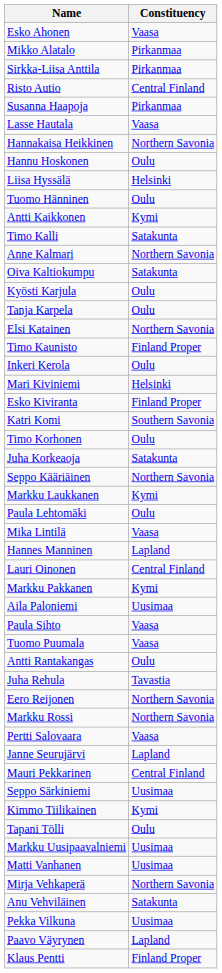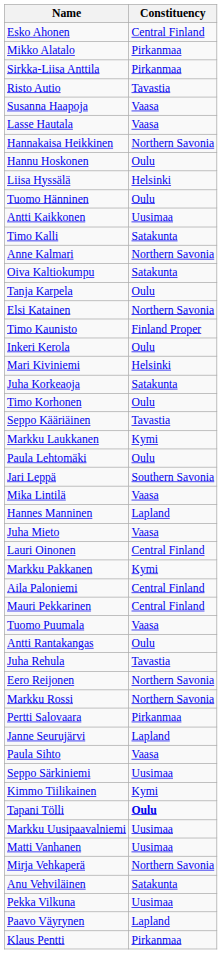Esko Ahonen | Constituency: Vaasa -> Central Finland
Risto Autio | Constituency: Central Finland -> Tavastia
Susanna Haapoja | Constituency: Pirkanmaa -> Vaasa
Antti Kaikkonen | Constituency: Kymi -> Uusimaa
- row: Kyösti Karjula | Oulu
- row: Esko Kiviranta | Finland Proper
- row: Katri Komi | Southern Savonia
rows swapped: Timo Korhonen <-> Juha Korkeaoja
Seppo Kääriäinen | Constituency: Northern Savonia -> Tavastia
+ row: Jari Leppä | Southern Savonia
+ row: Juha Mieto | Vaasa
Aila Paloniemi | Constituency: Uusimaa -> Central Finland
rows swapped: Mauri Pekkarinen <-> Paula Sihto
Pertti Salovaara | Constituency: Vaasa -> Pirkanmaa
Tapani Tölli | Constituency: normal -> bold
Klaus Pentti | Constituency: Finland Proper -> Pirkanmaa
